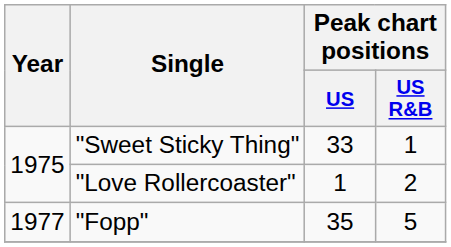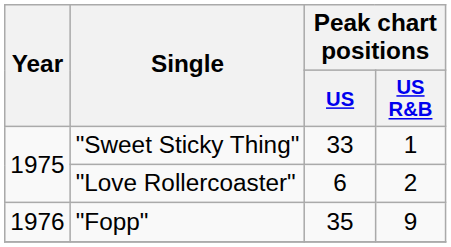"Love Rollercoaster" | Peak chart positions / US: 1 -> 6
"Fopp" | Year: 1977 -> 1976
"Fopp" | Peak chart positions / US R&B: 5 -> 9
